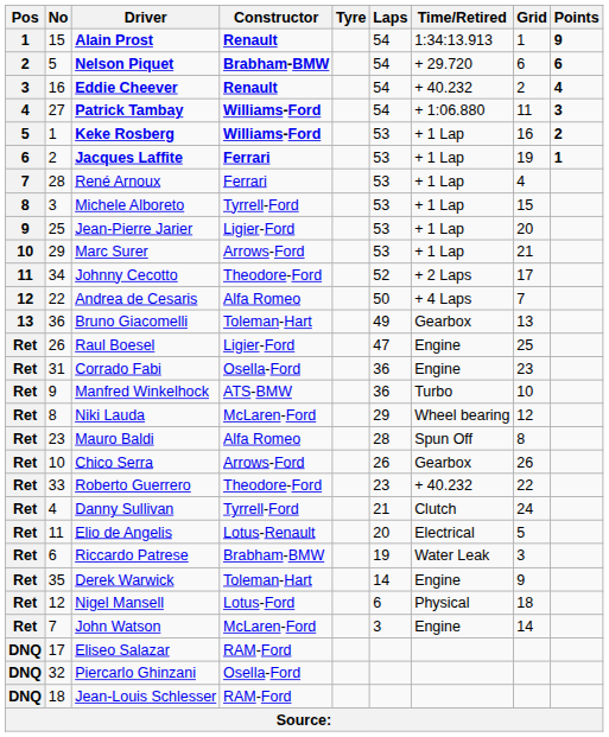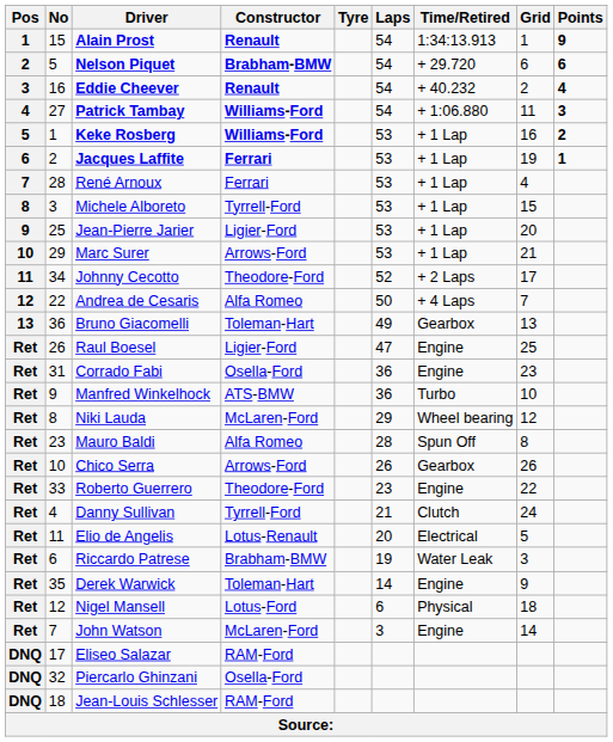Roberto Guerrero | Time/Retired: + 40.232 -> Engine
